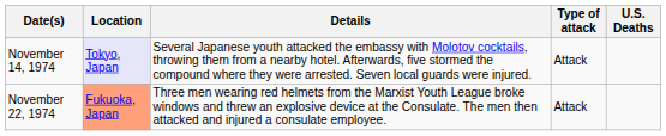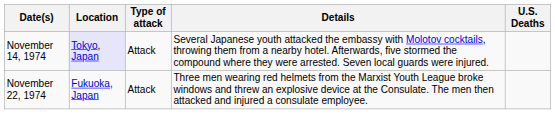columns swapped: Type of attack <-> Details
November 22, 1974 | Location: lightsalmon background -> no background
